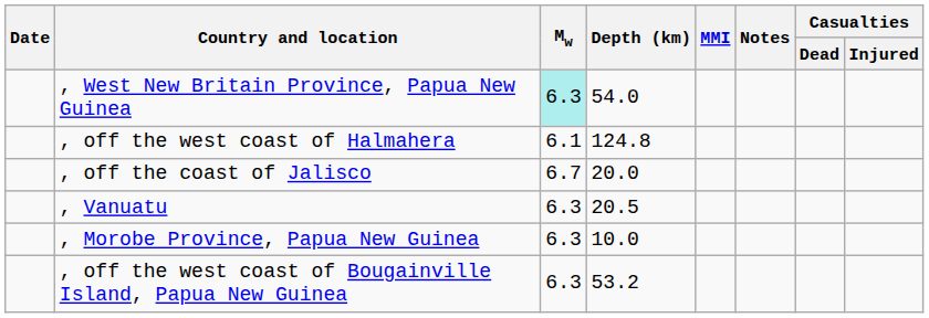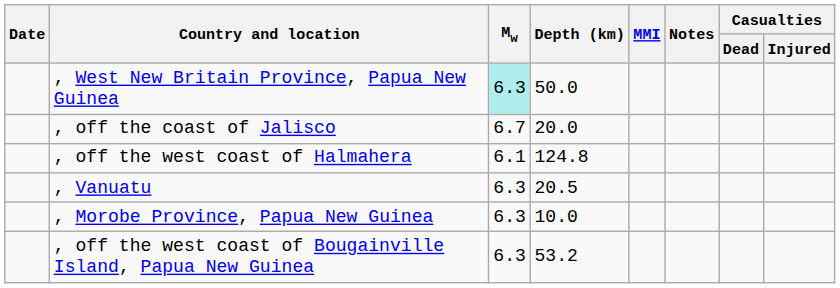, West New Britain Province, Papua New Guinea | Depth (km): 54.0 -> 50.0
rows swapped: , off the west coast of Halmahera <-> , off the coast of Jalisco
